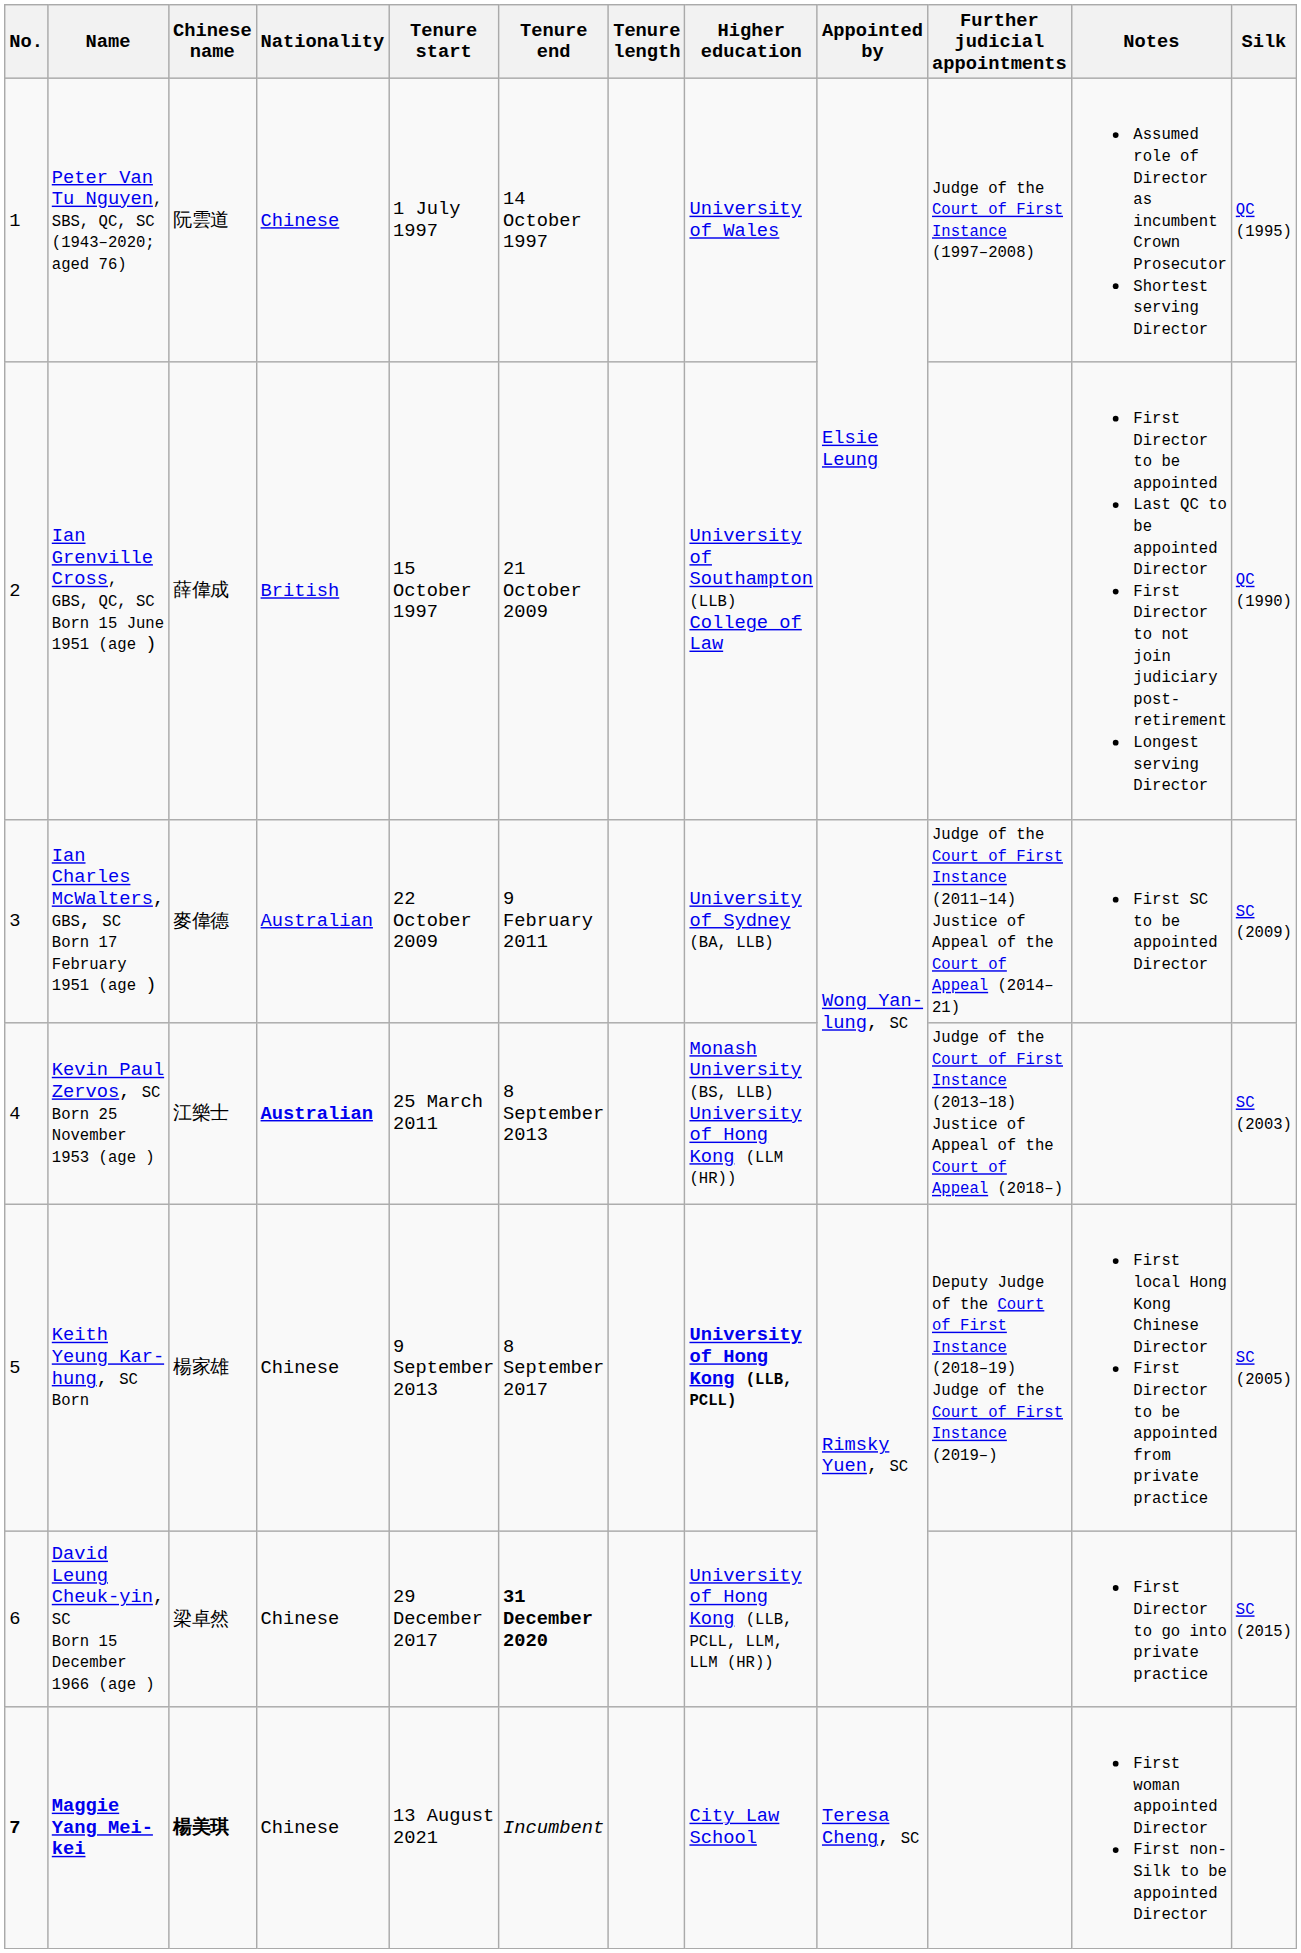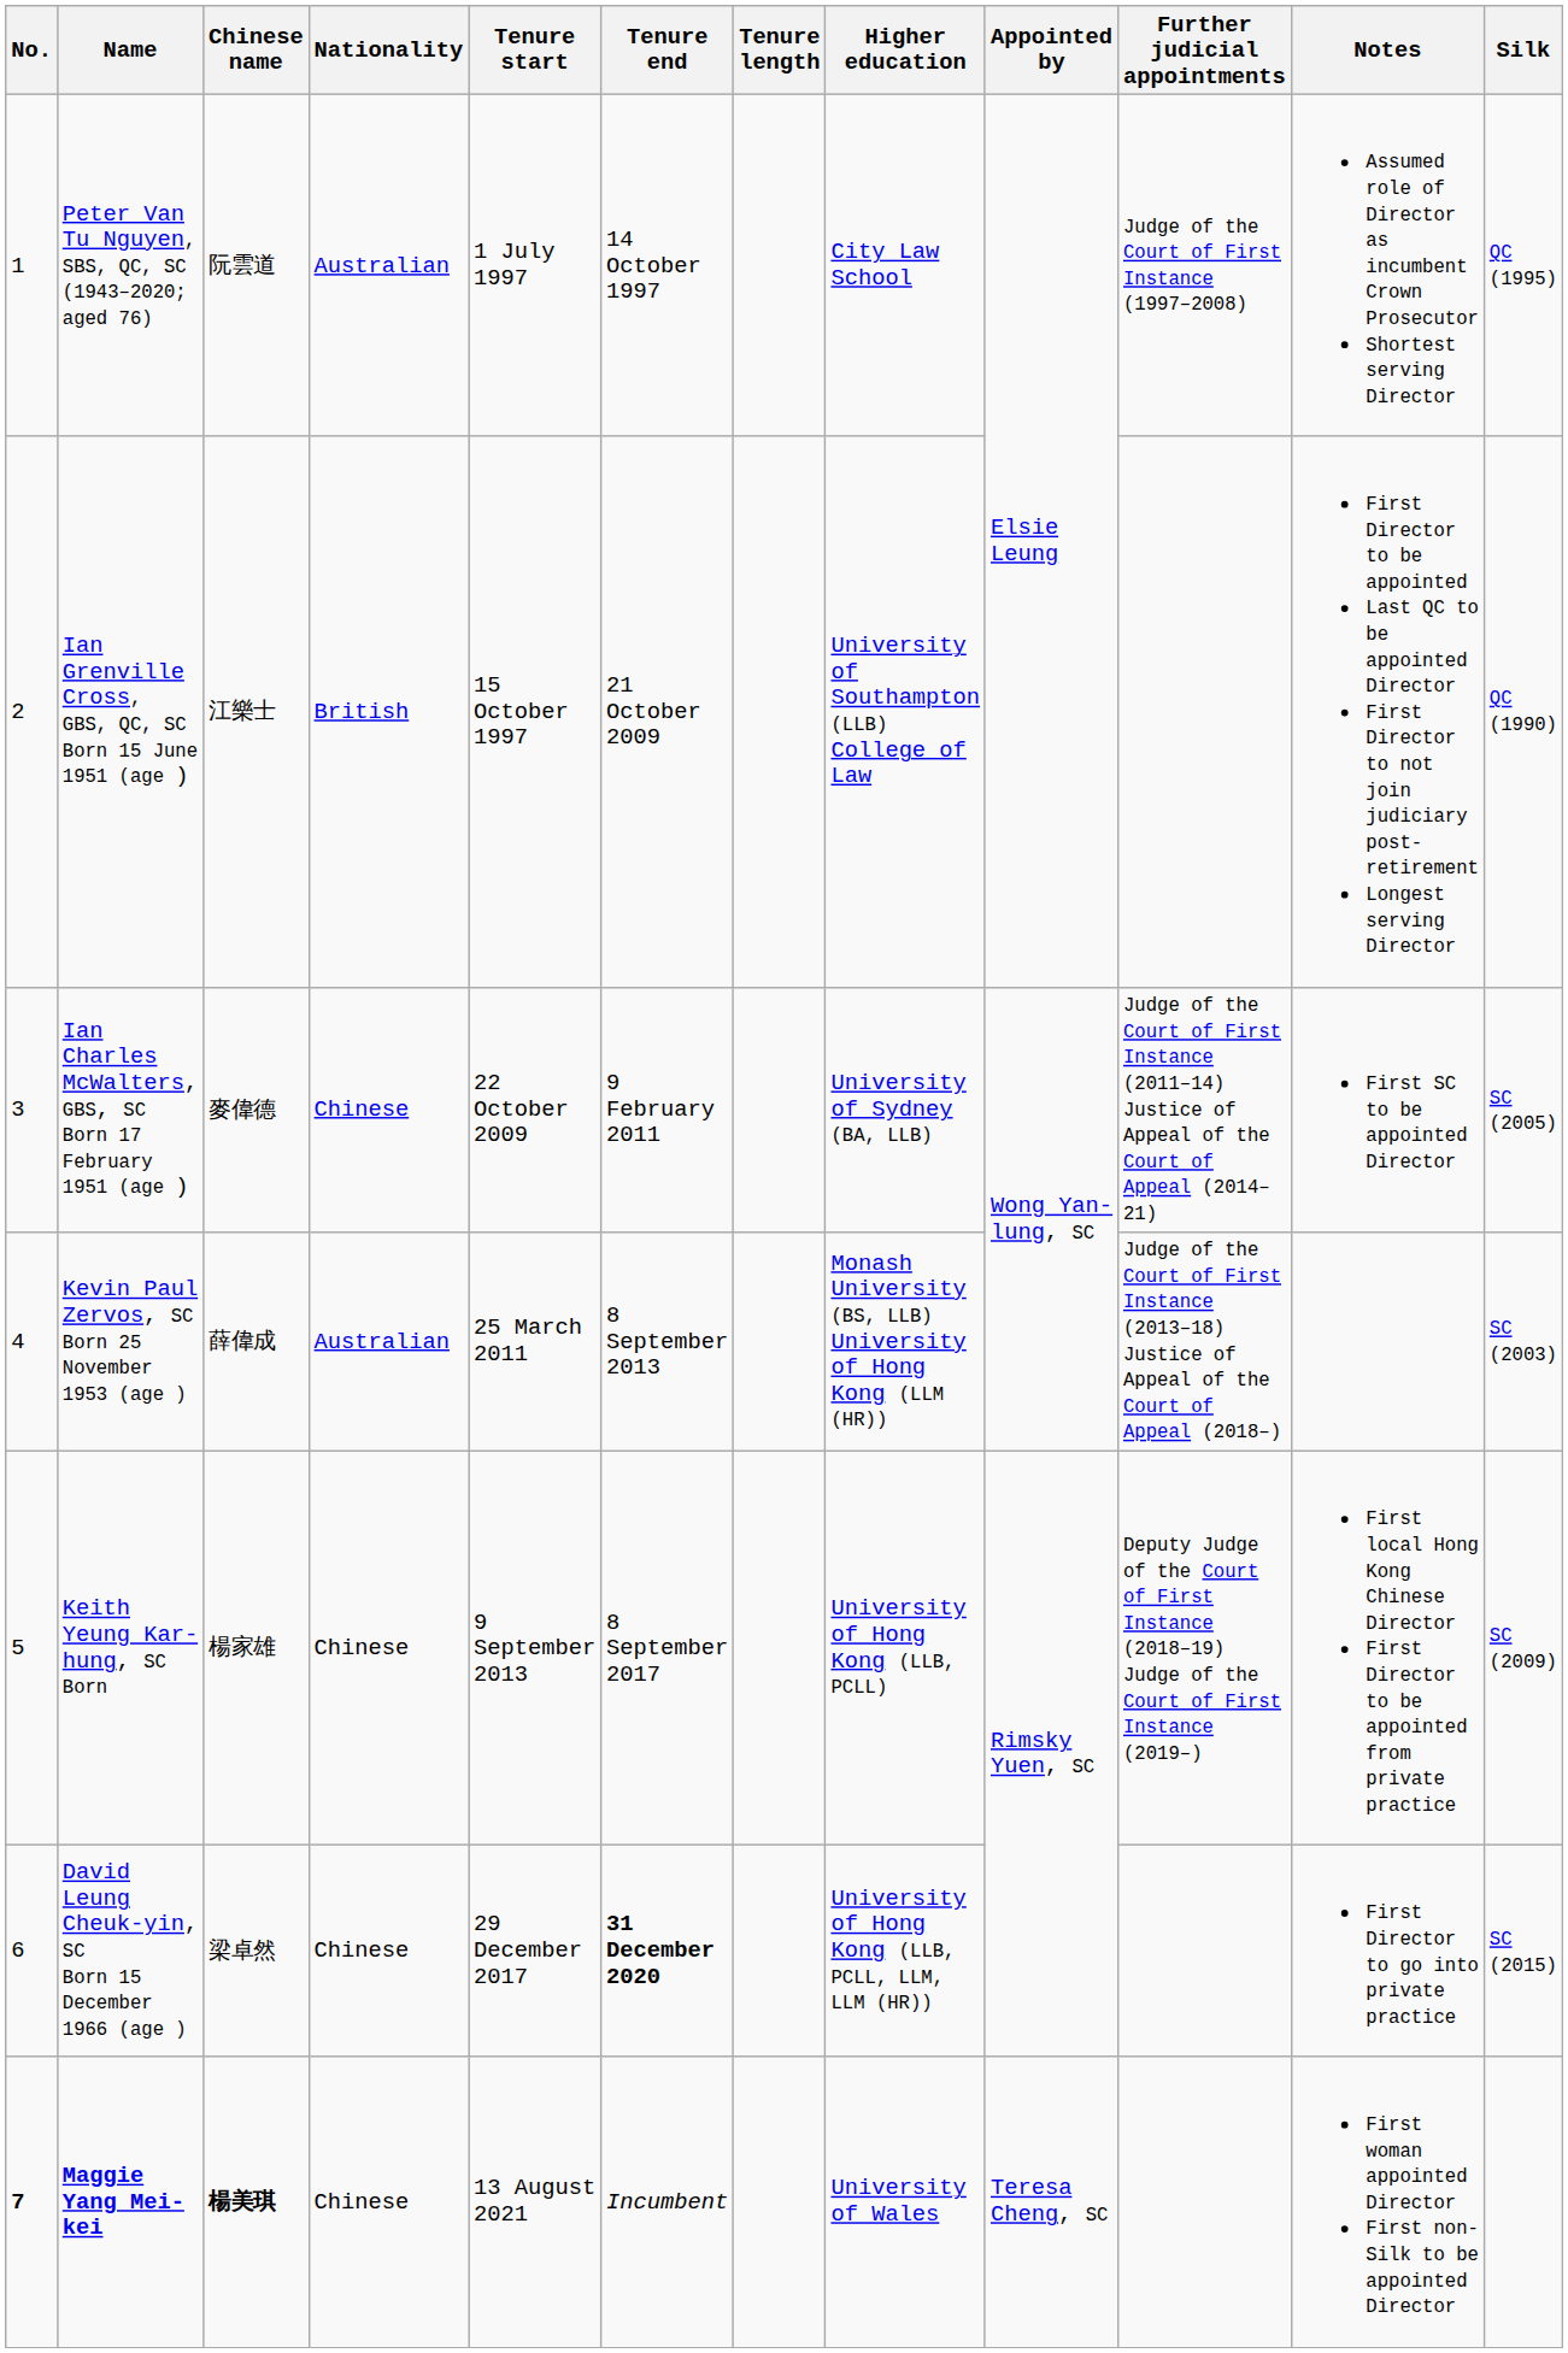Peter Van Tu Nguyen, SBS, QC, SC (1943–2020; aged 76) | Nationality: Chinese -> Australian
Peter Van Tu Nguyen, SBS, QC, SC (1943–2020; aged 76) | Higher education: University of Wales -> City Law School
Ian Grenville Cross, GBS, QC, SC Born 15 June 1951 (age ) | Chinese name: 薛偉成 -> 江樂士
Ian Charles McWalters, GBS, SC Born 17 February 1951 (age ) | Nationality: Australian -> Chinese
Ian Charles McWalters, GBS, SC Born 17 February 1951 (age ) | Silk: SC (2009) -> SC (2005)
Kevin Paul Zervos, SC Born 25 November 1953 (age ) | Chinese name: 江樂士 -> 薛偉成
Kevin Paul Zervos, SC Born 25 November 1953 (age ) | Nationality: bold -> normal
Keith Yeung Kar-hung, SC Born | Higher education: bold -> normal
Keith Yeung Kar-hung, SC Born | Silk: SC (2005) -> SC (2009)
Maggie Yang Mei-kei | Higher education: City Law School -> University of Wales
